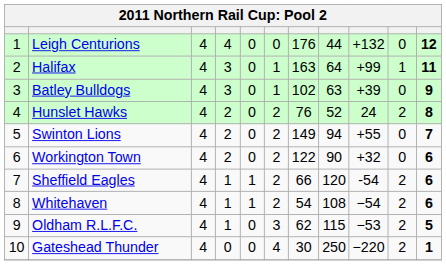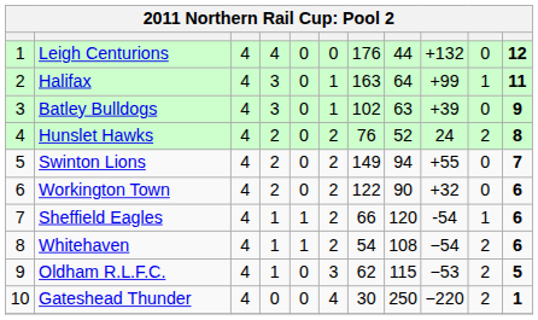Sheffield Eagles | column 10: 2 -> 1
